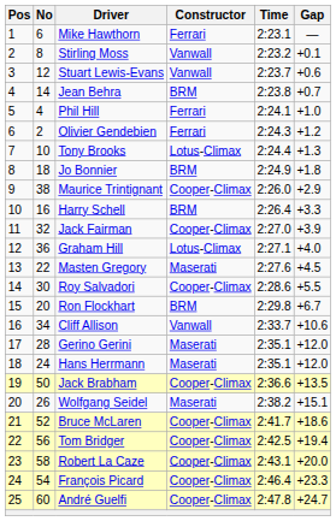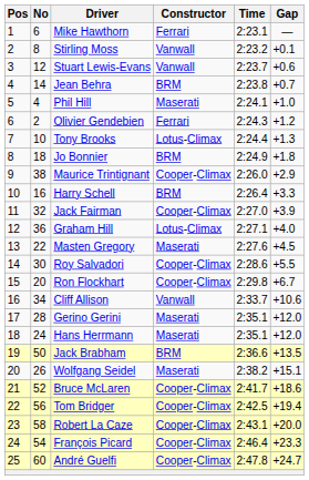Phil Hill | Constructor: Ferrari -> Maserati
Ron Flockhart | Constructor: BRM -> Cooper-Climax
Jack Brabham | Constructor: Cooper-Climax -> BRM
